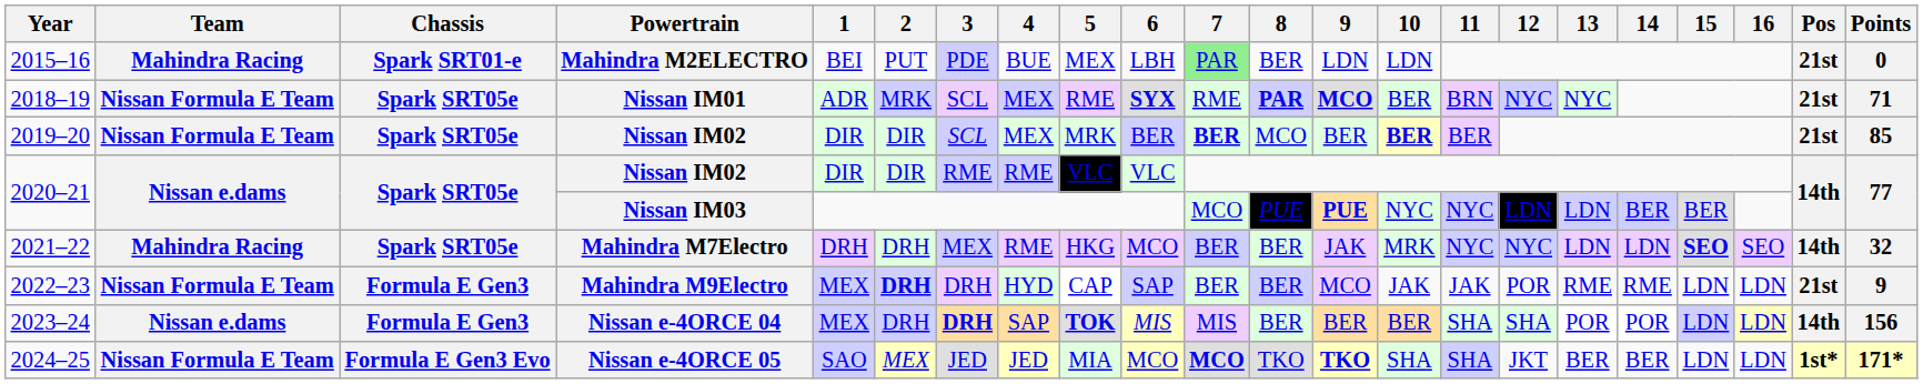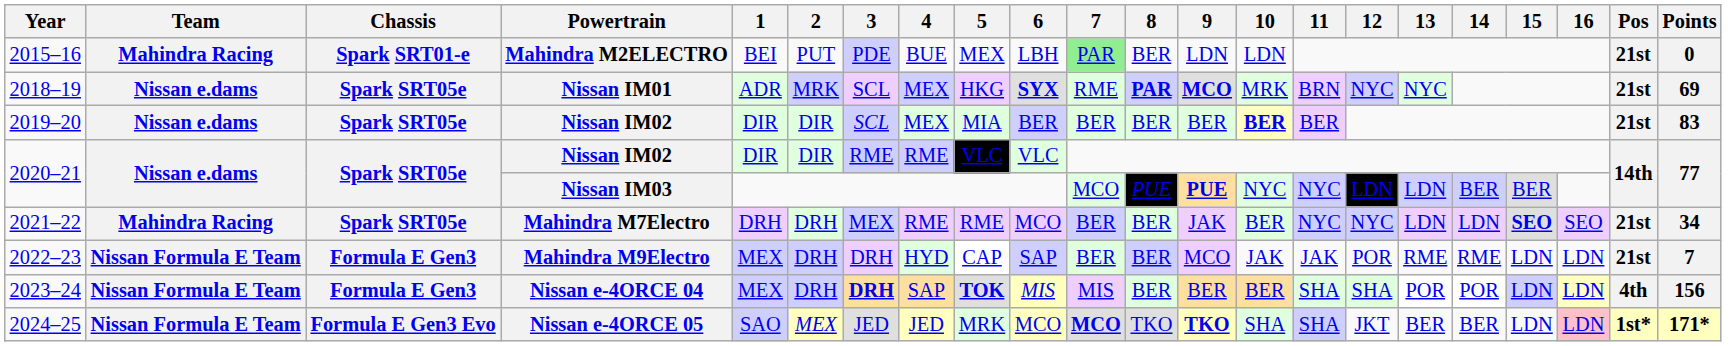2018–19 | Team: Nissan Formula E Team -> Nissan e.dams
2018–19 | 5: RME -> HKG
2018–19 | 10: BER -> MRK
2018–19 | Points: 71 -> 69
2019–20 | Team: Nissan Formula E Team -> Nissan e.dams
2019–20 | 5: MRK -> MIA
2019–20 | 7: bold -> normal
2019–20 | 8: MCO -> BER
2019–20 | Points: 85 -> 83
2021–22 | 5: HKG -> RME
2021–22 | 10: MRK -> BER
2021–22 | Pos: 14th -> 21st
2021–22 | Points: 32 -> 34
2022–23 | 2: bold -> normal
2022–23 | Points: 9 -> 7
2023–24 | Team: Nissan e.dams -> Nissan Formula E Team
2023–24 | Pos: 14th -> 4th
2024–25 | 5: MIA -> MRK
2024–25 | 16: no background -> pink background
